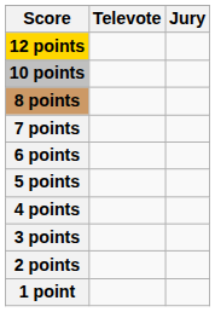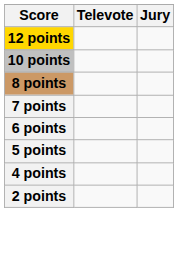- row: 3 points
- row: 1 point
